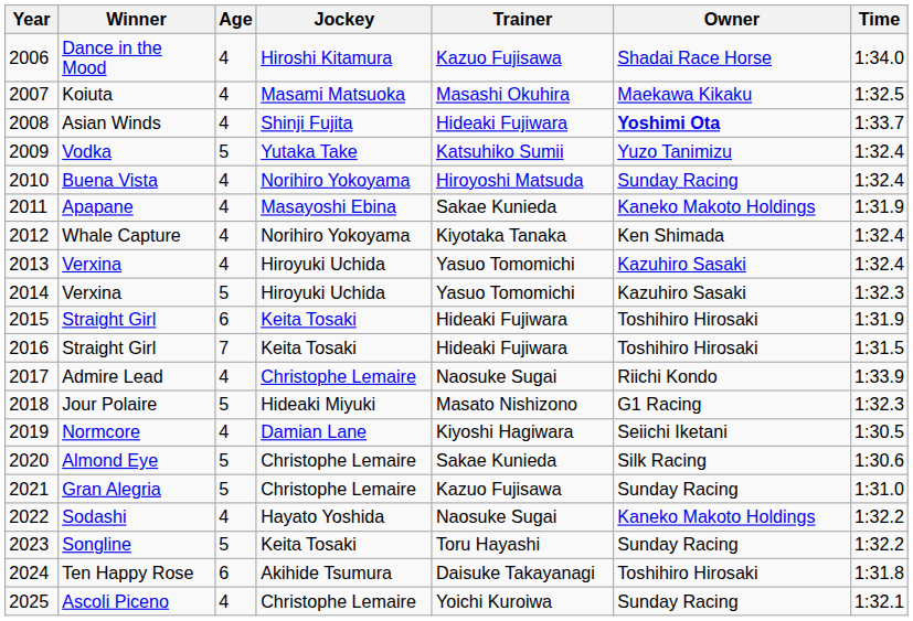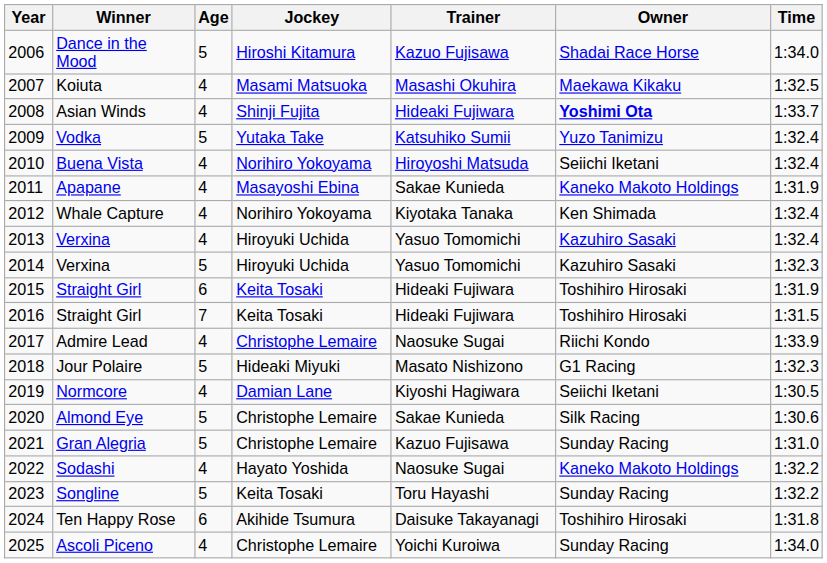Dance in the Mood | Age: 4 -> 5
Buena Vista | Owner: Sunday Racing -> Seiichi Iketani
Ascoli Piceno | Time: 1:32.1 -> 1:34.0
